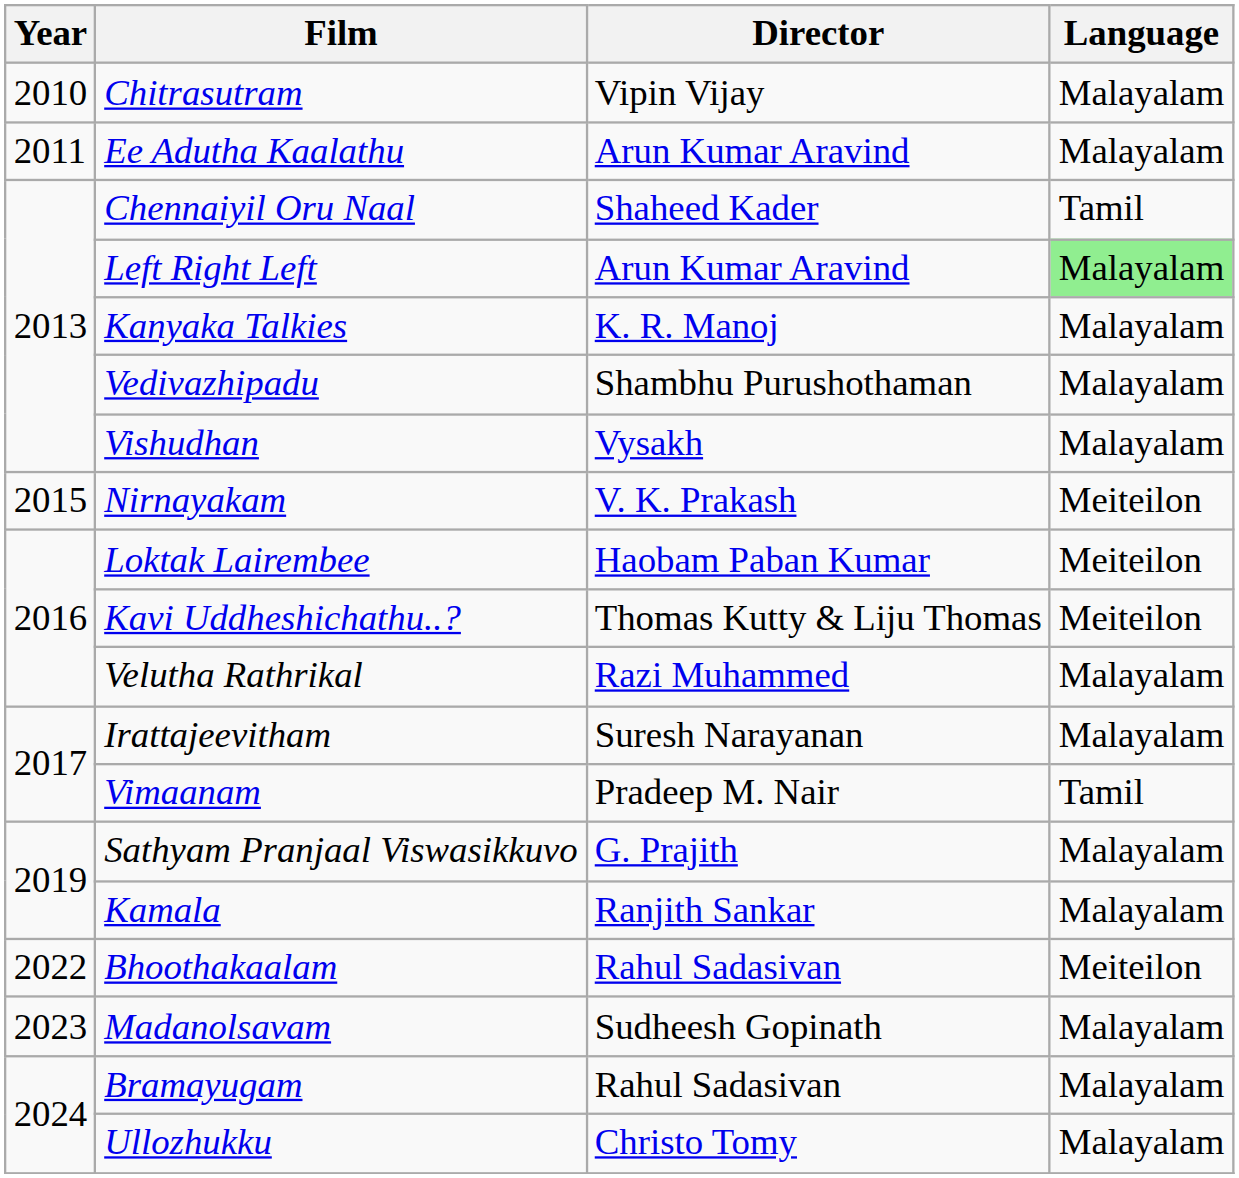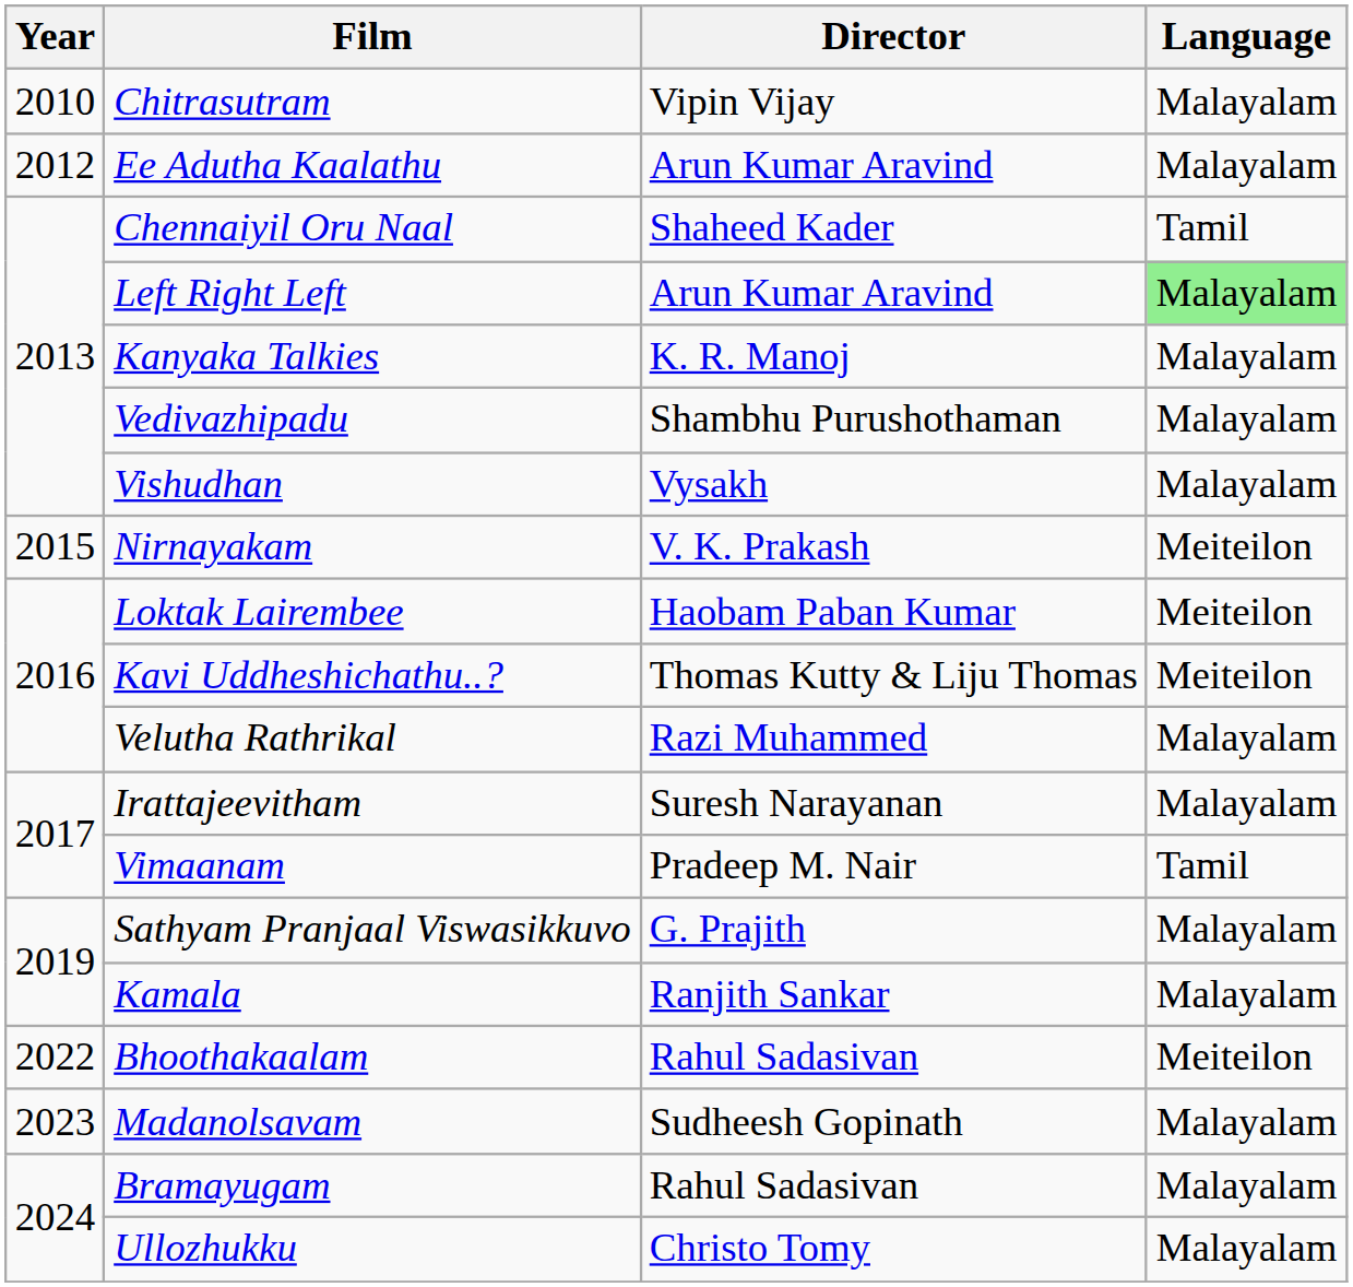Ee Adutha Kaalathu | Year: 2011 -> 2012
